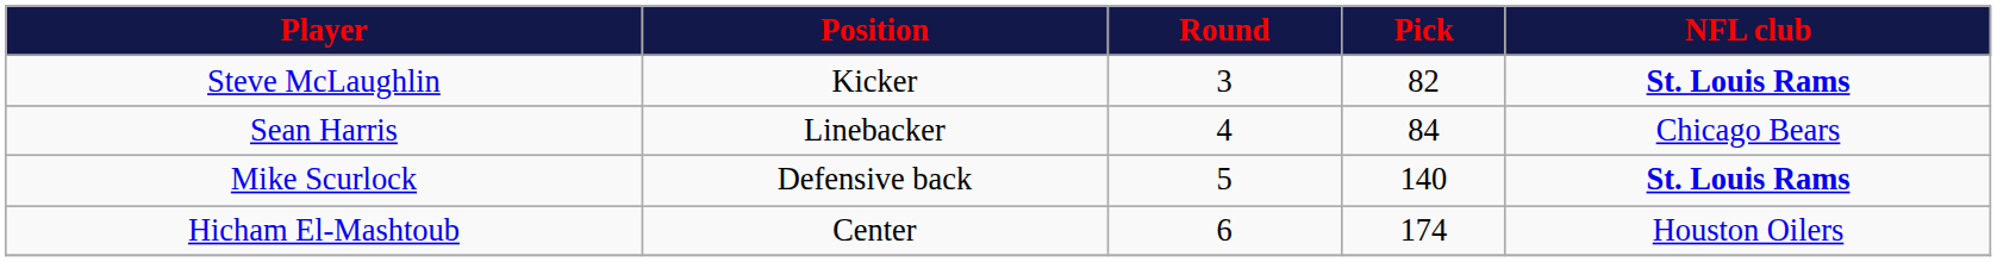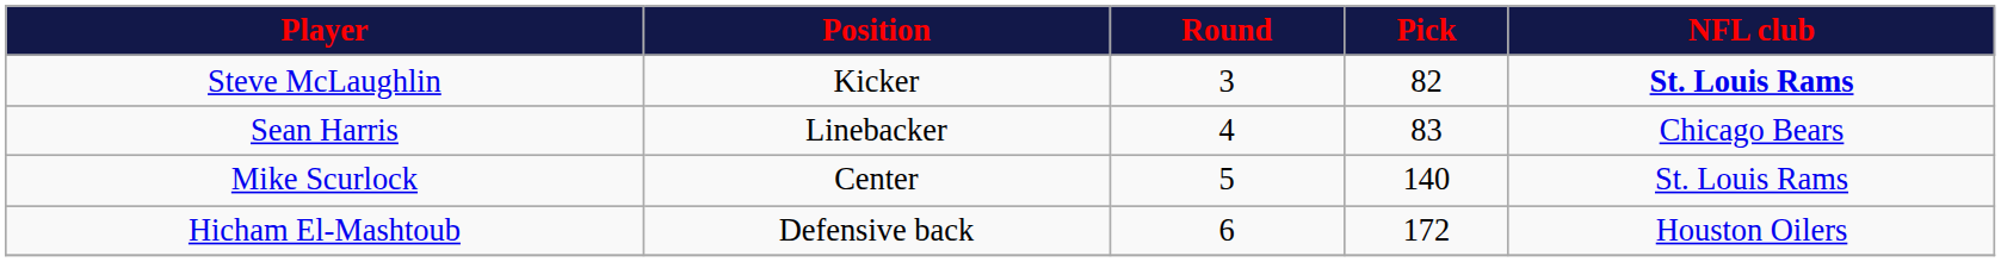Sean Harris | Pick: 84 -> 83
Mike Scurlock | Position: Defensive back -> Center
Mike Scurlock | NFL club: bold -> normal
Hicham El-Mashtoub | Position: Center -> Defensive back
Hicham El-Mashtoub | Pick: 174 -> 172
